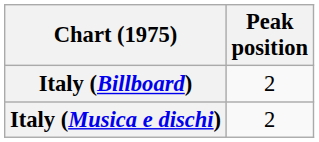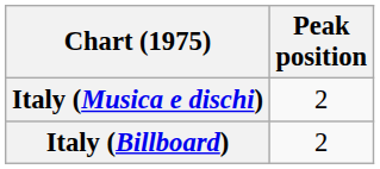rows swapped: Italy (Billboard) <-> Italy (Musica e dischi)
